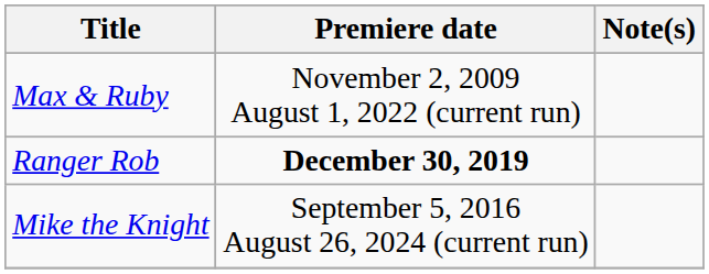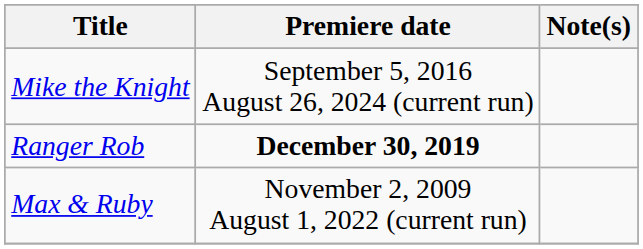rows swapped: Max & Ruby <-> Mike the Knight
